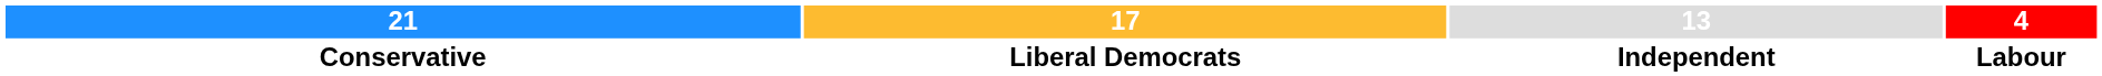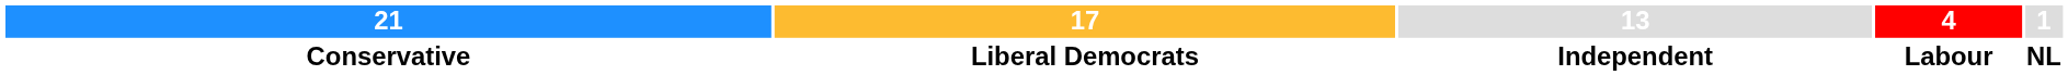+ column: 1 | NL
